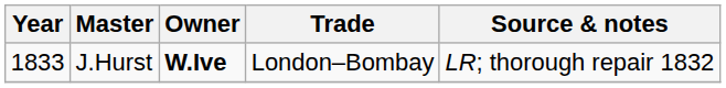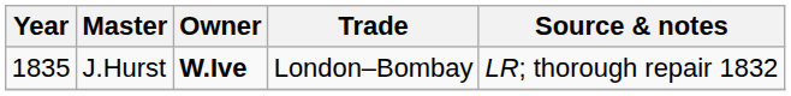J.Hurst | Year: 1833 -> 1835
